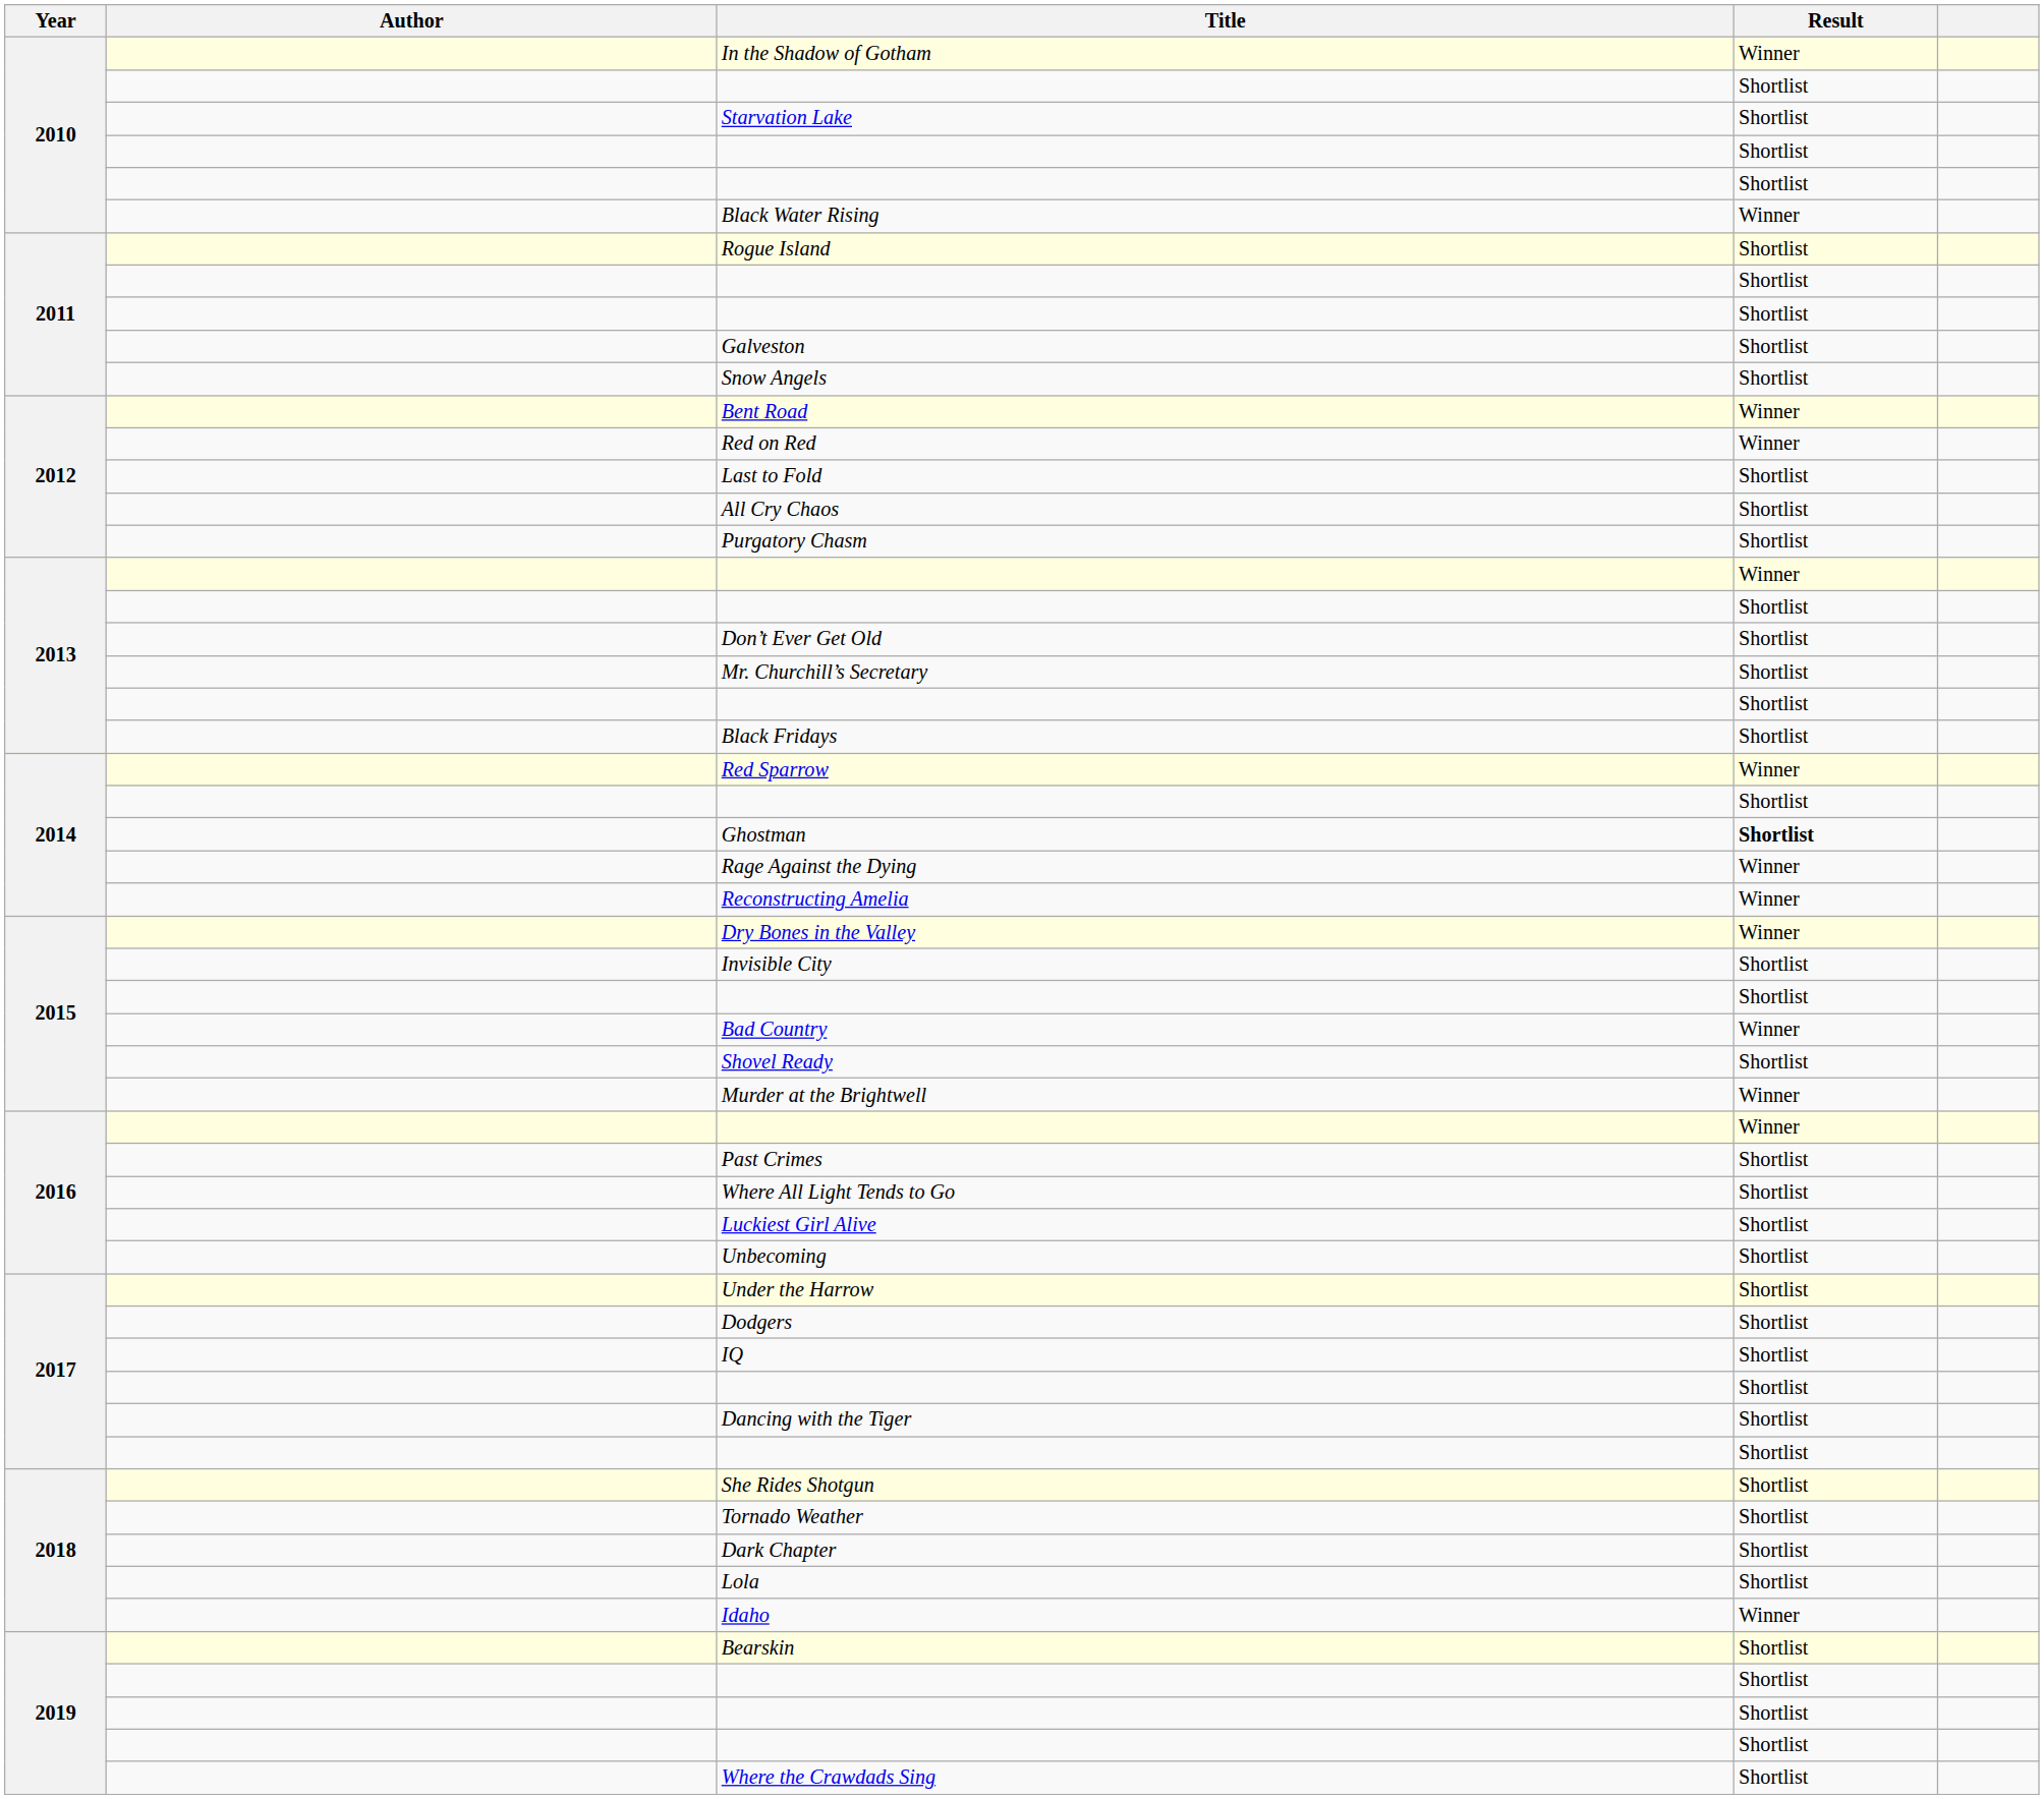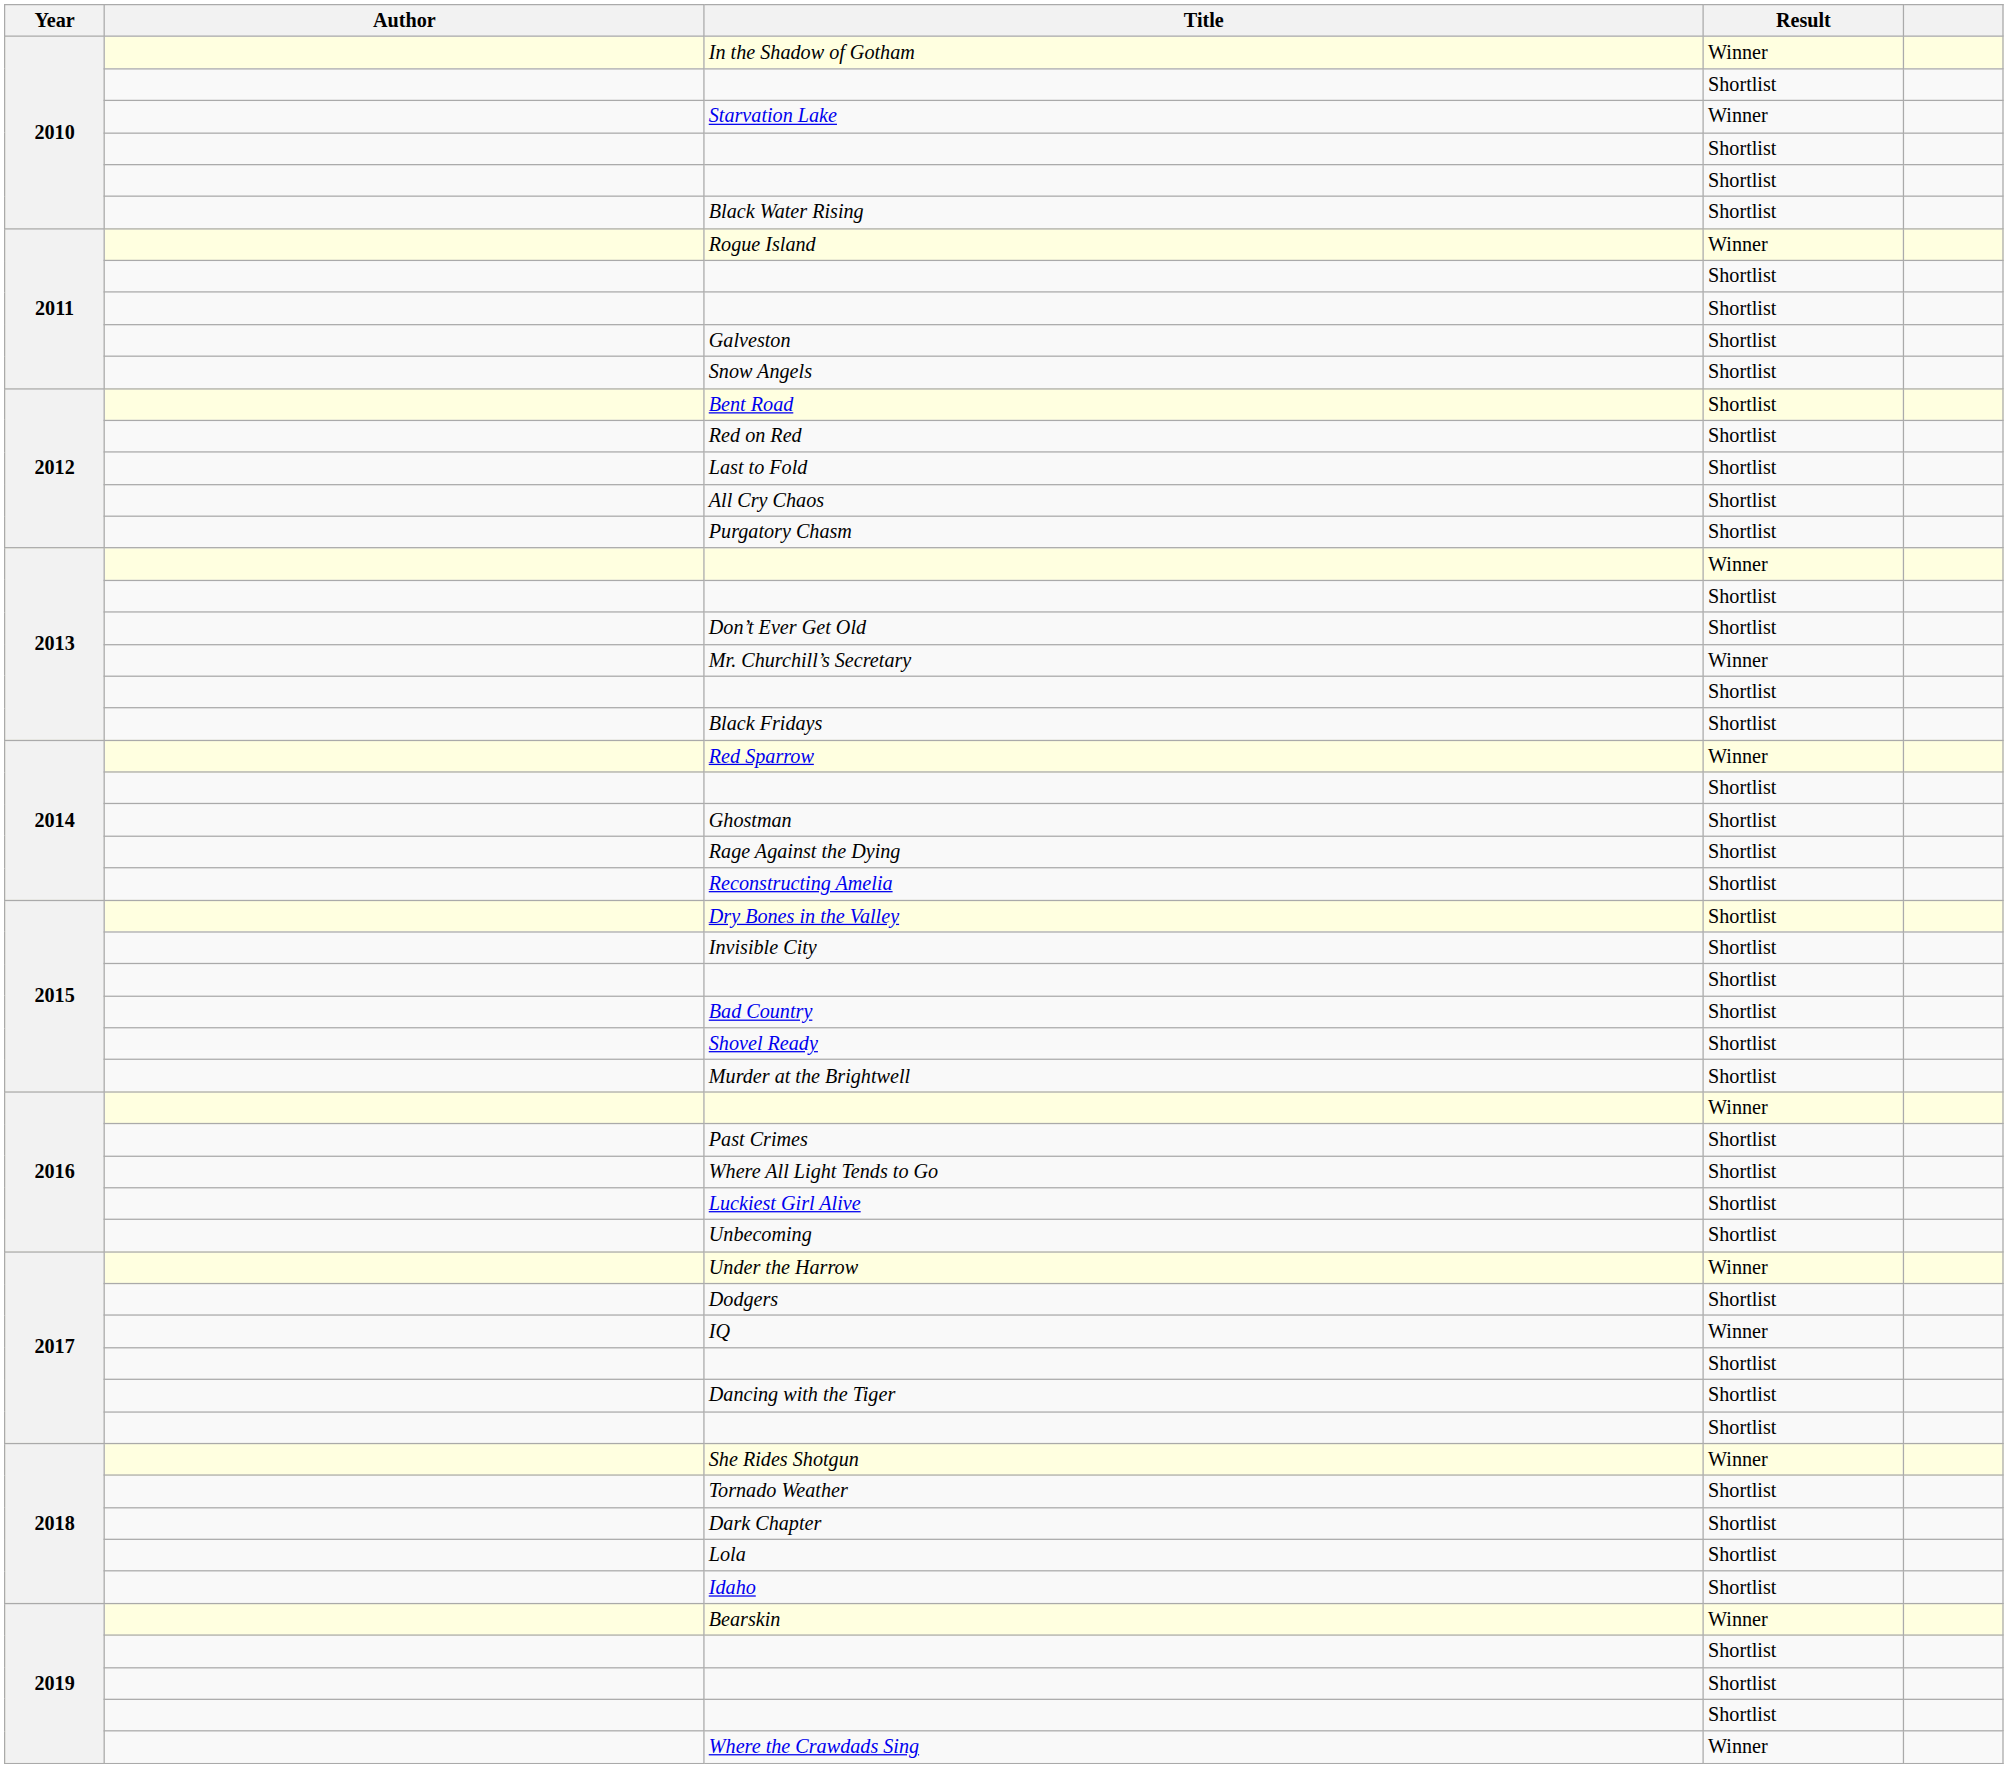Starvation Lake | Result: Shortlist -> Winner
Black Water Rising | Result: Winner -> Shortlist
Rogue Island | Result: Shortlist -> Winner
Bent Road | Result: Winner -> Shortlist
Red on Red | Result: Winner -> Shortlist
Mr. Churchill’s Secretary | Result: Shortlist -> Winner
Ghostman | Result: bold -> normal
Rage Against the Dying | Result: Winner -> Shortlist
Reconstructing Amelia | Result: Winner -> Shortlist
Dry Bones in the Valley | Result: Winner -> Shortlist
Bad Country | Result: Winner -> Shortlist
Murder at the Brightwell | Result: Winner -> Shortlist
Under the Harrow | Result: Shortlist -> Winner
IQ | Result: Shortlist -> Winner
She Rides Shotgun | Result: Shortlist -> Winner
Idaho | Result: Winner -> Shortlist
Bearskin | Result: Shortlist -> Winner
Where the Crawdads Sing | Result: Shortlist -> Winner
